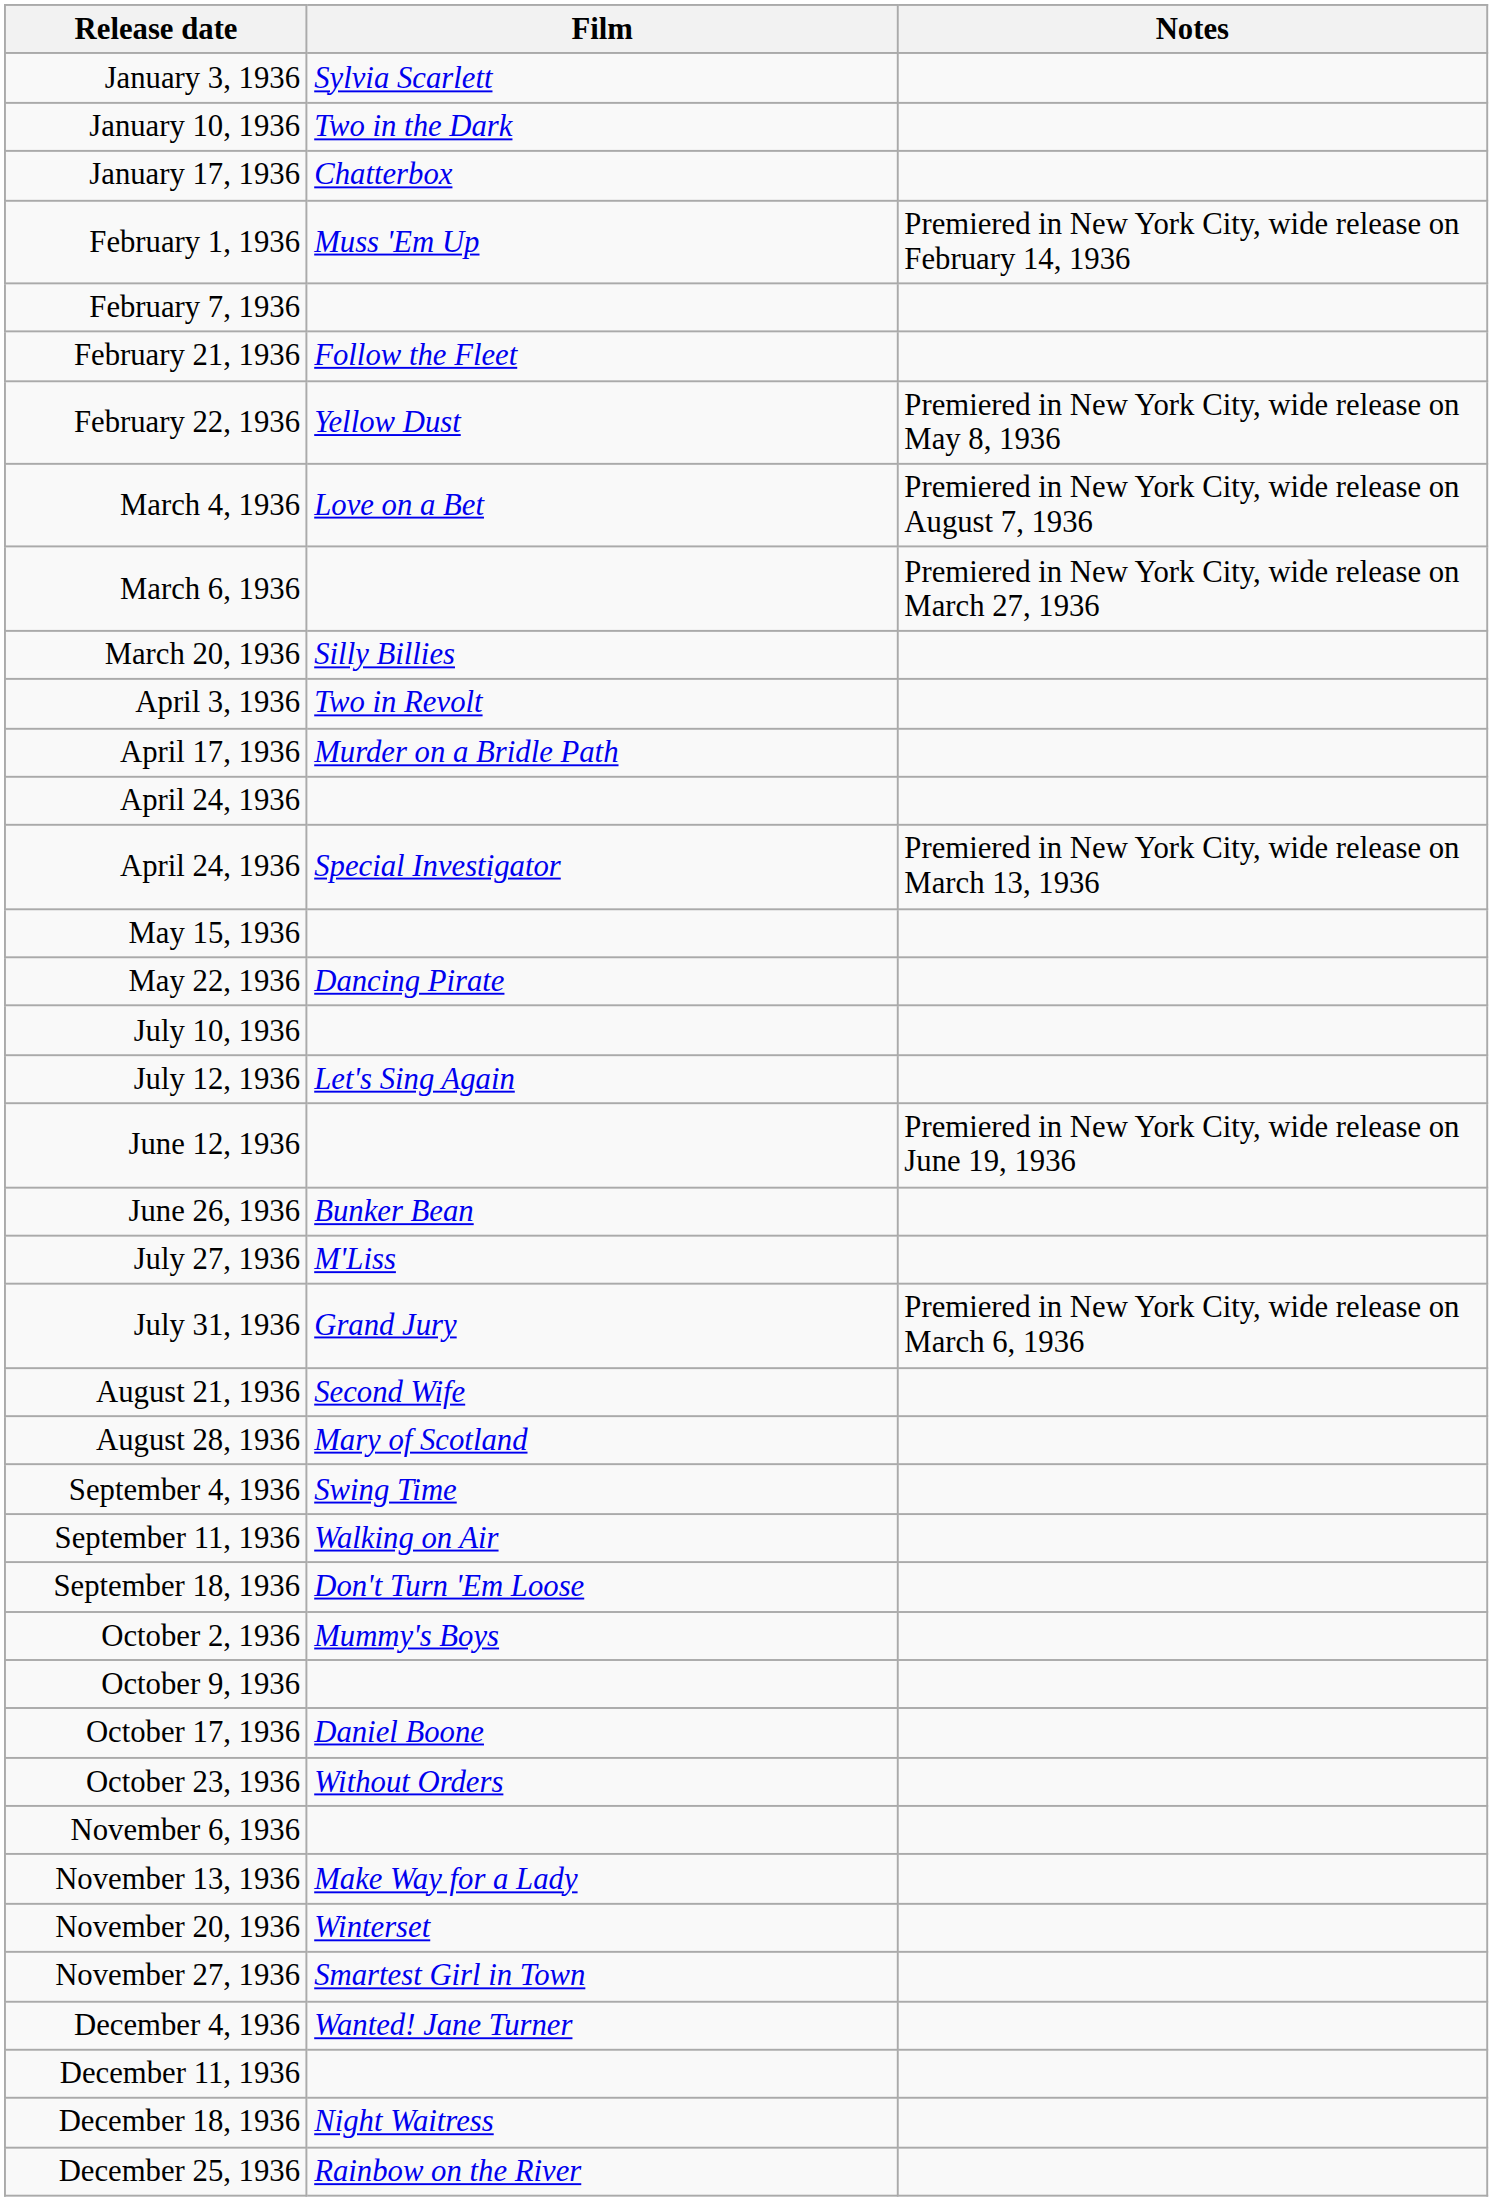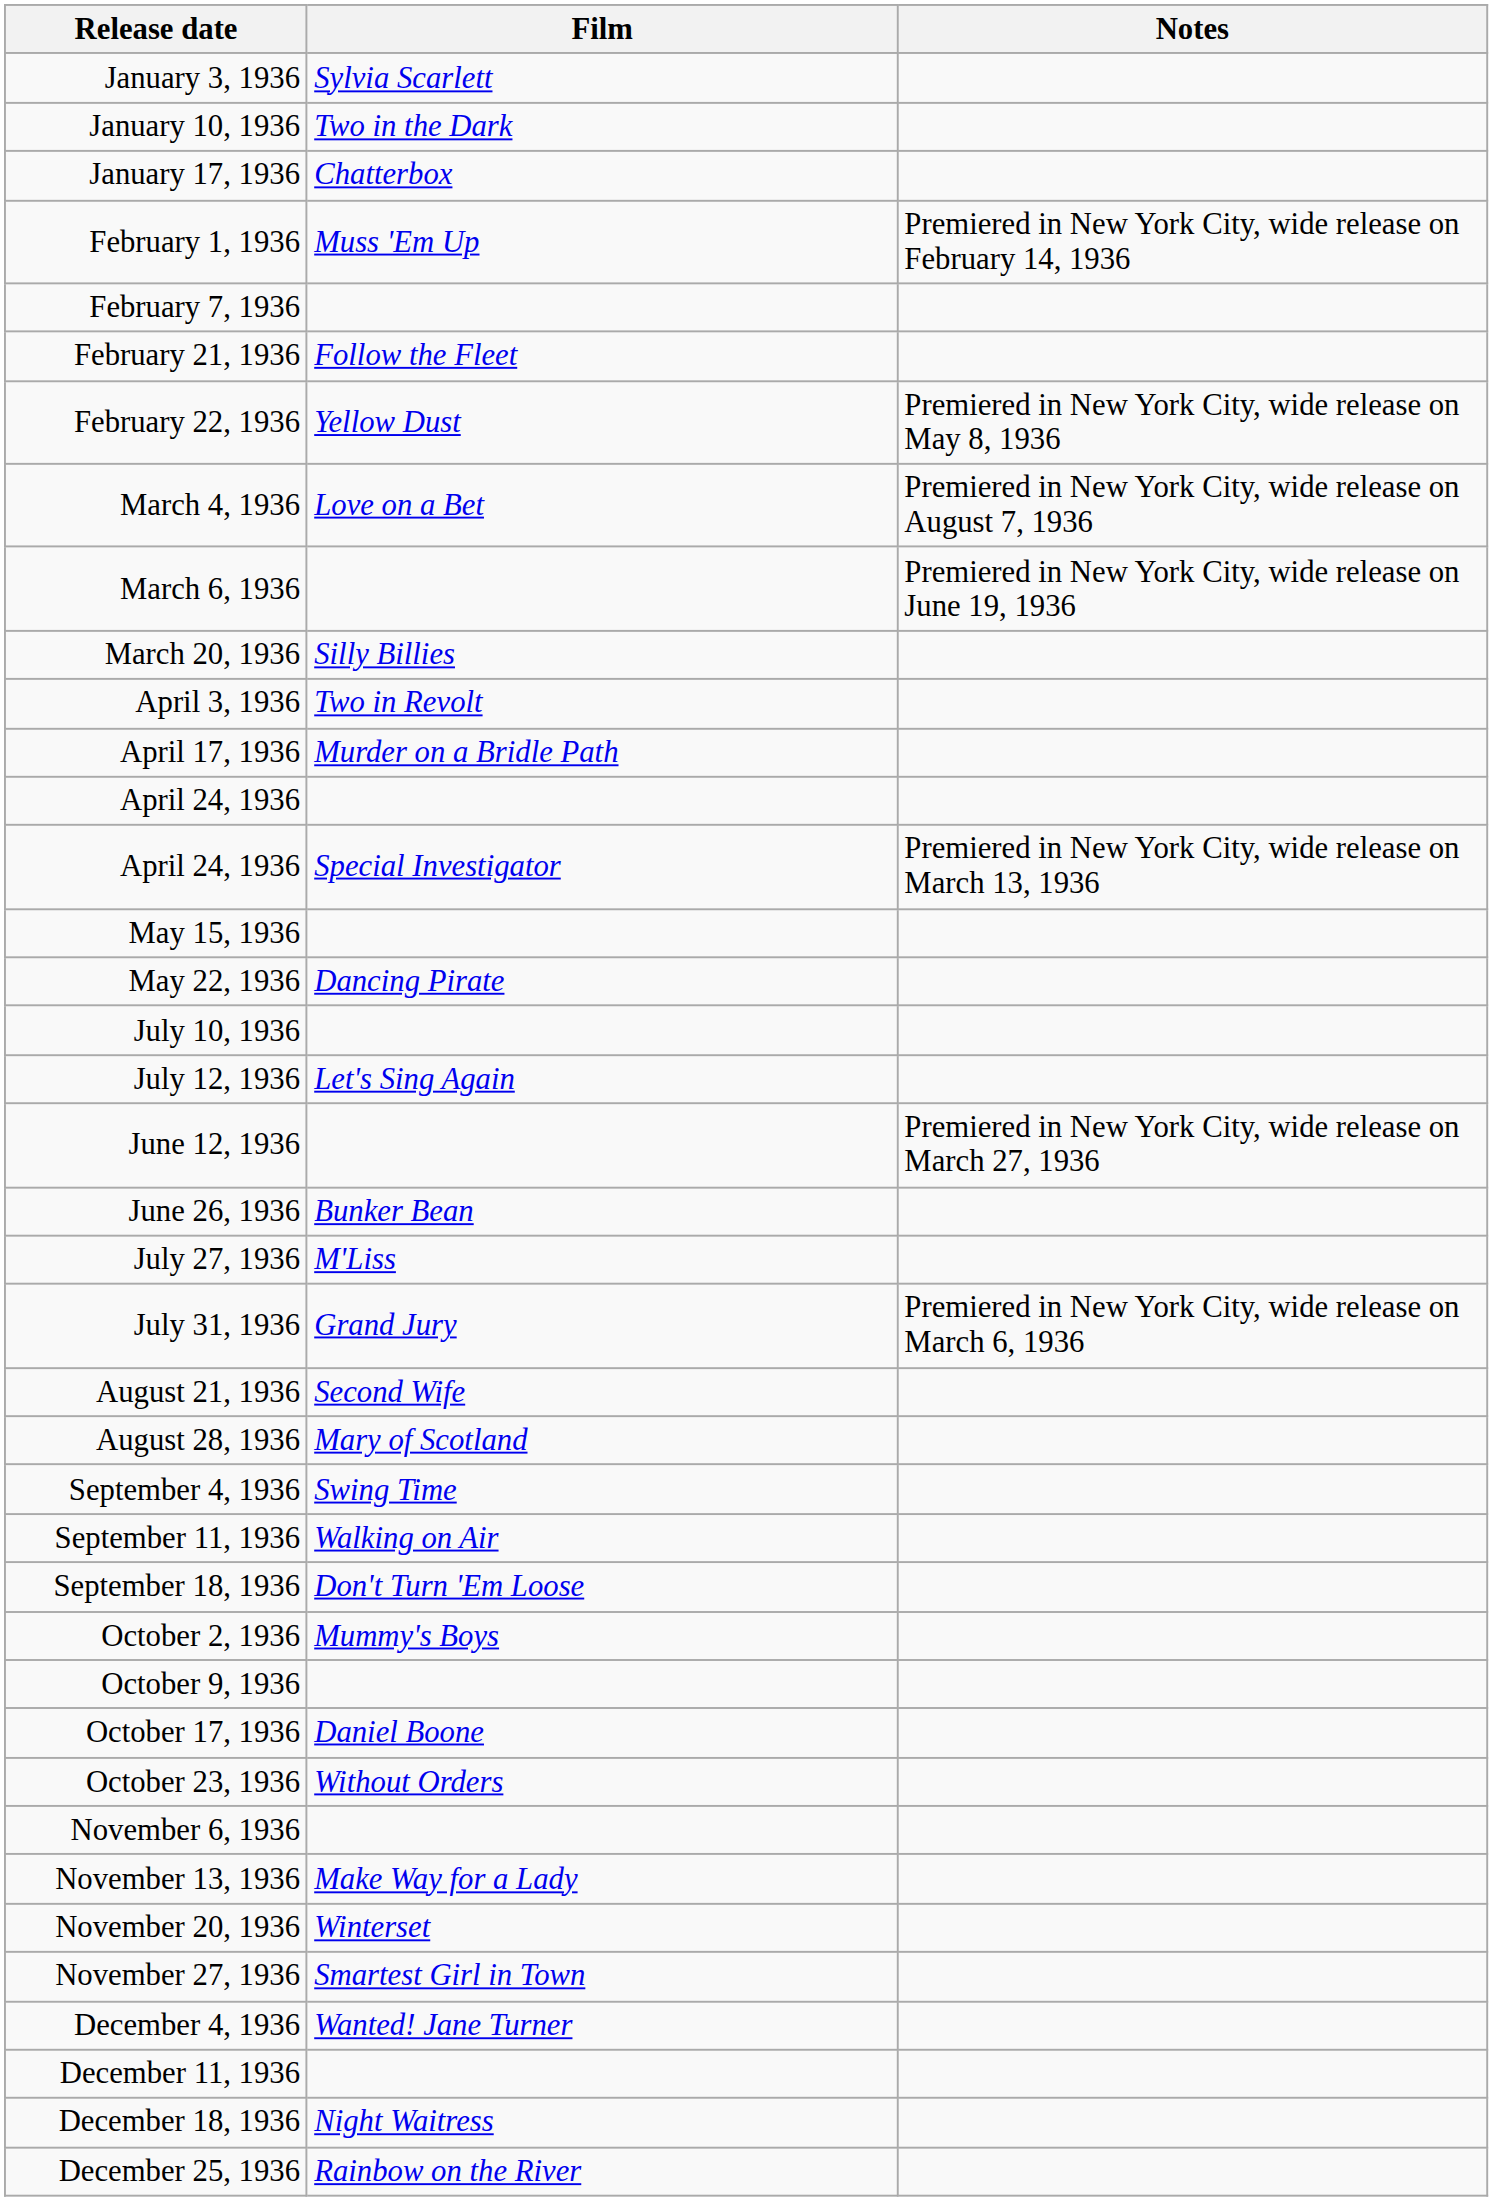March 6, 1936 | Notes: Premiered in New York City, wide release on March 27, 1936 -> Premiered in New York City, wide release on June 19, 1936
June 12, 1936 | Notes: Premiered in New York City, wide release on June 19, 1936 -> Premiered in New York City, wide release on March 27, 1936
